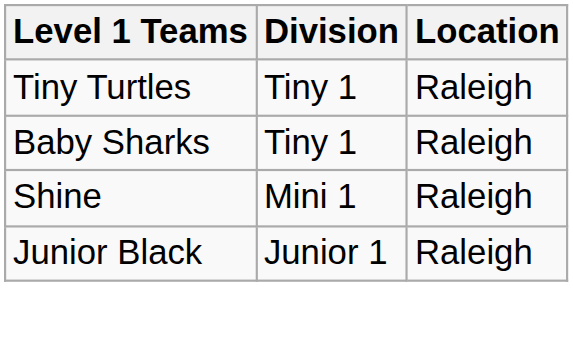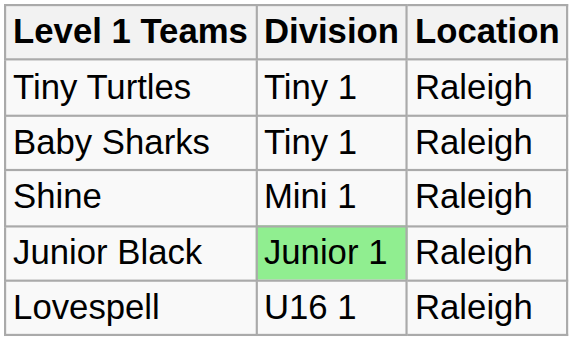Junior Black | Division: no background -> lightgreen background
+ row: Lovespell | U16 1 | Raleigh
